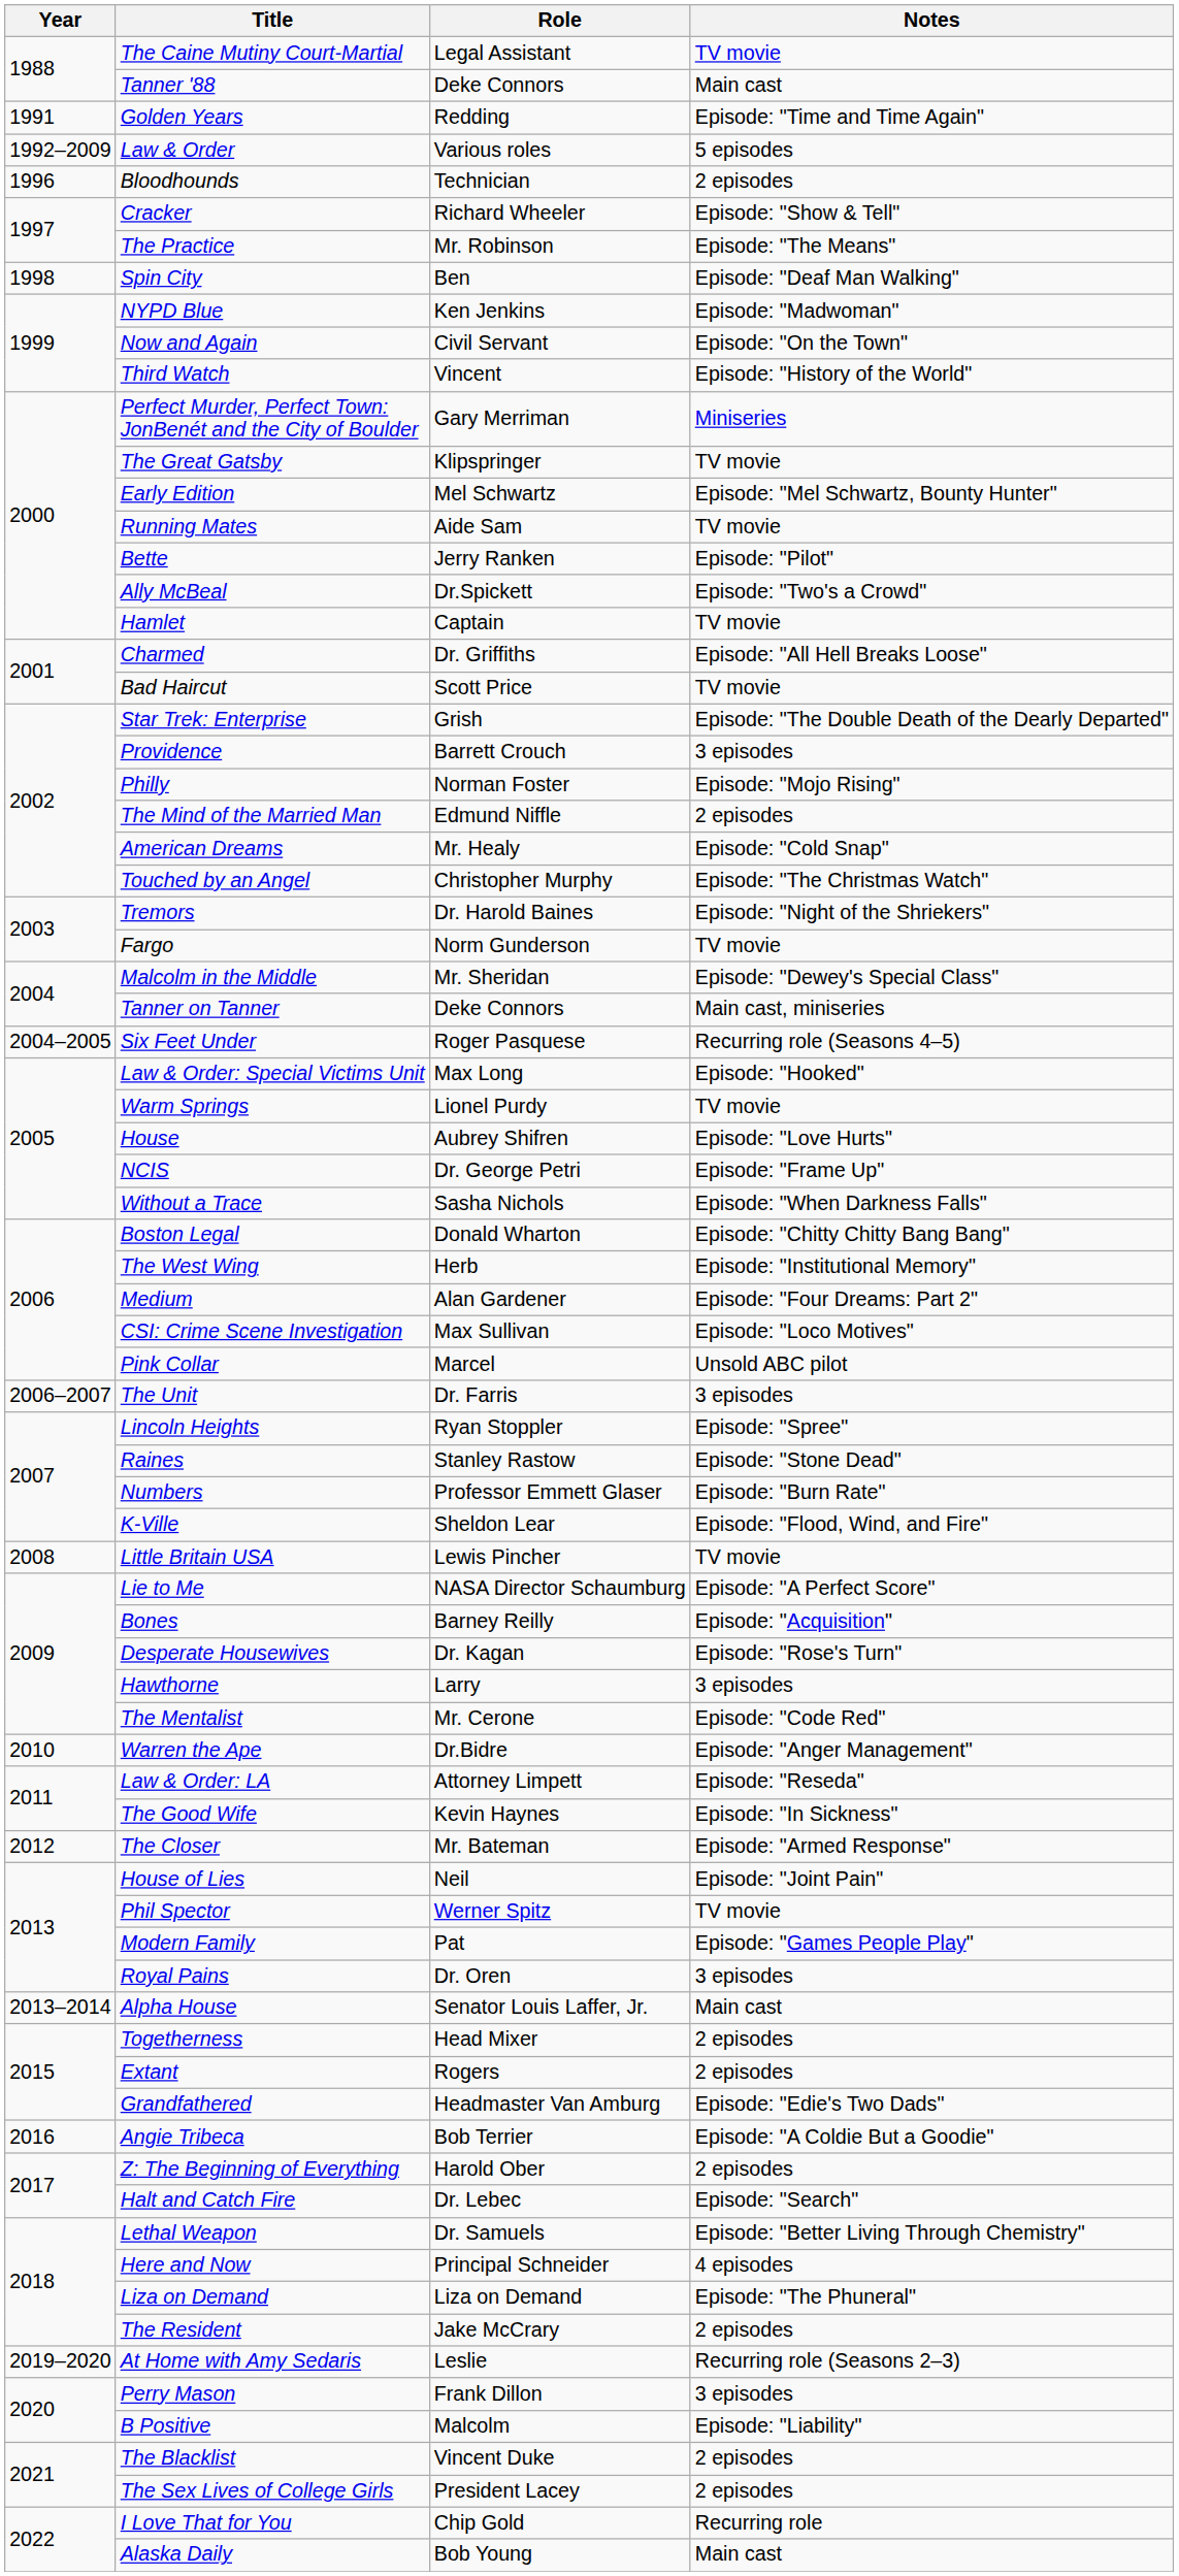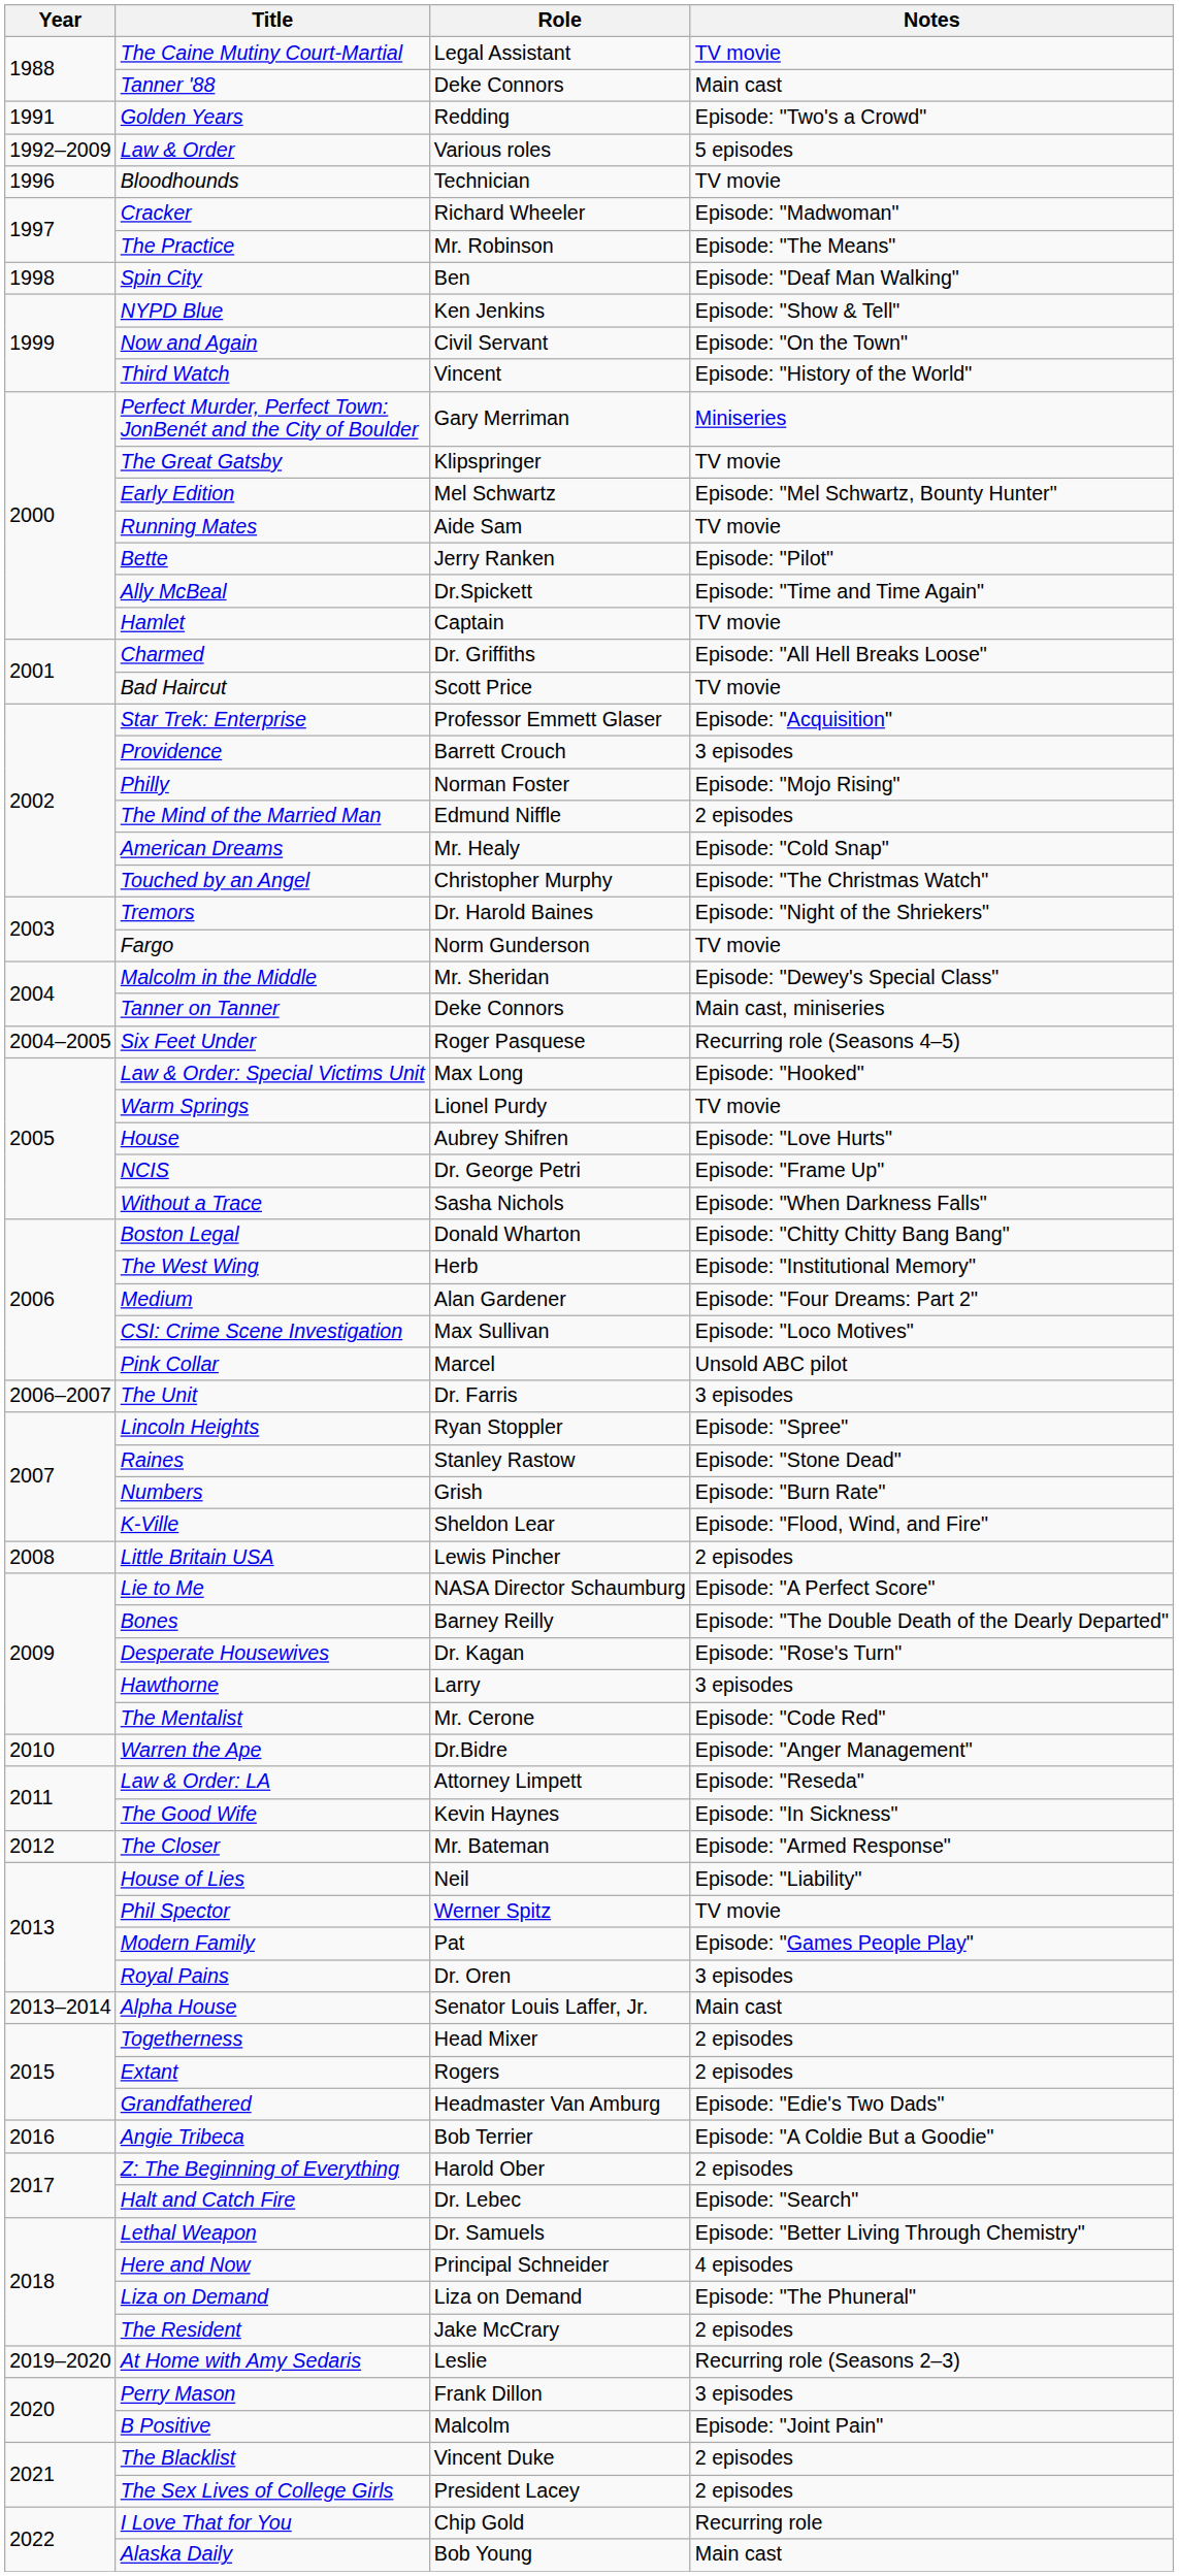Golden Years | Notes: Episode: "Time and Time Again" -> Episode: "Two's a Crowd"
Bloodhounds | Notes: 2 episodes -> TV movie
Cracker | Notes: Episode: "Show & Tell" -> Episode: "Madwoman"
NYPD Blue | Notes: Episode: "Madwoman" -> Episode: "Show & Tell"
Ally McBeal | Notes: Episode: "Two's a Crowd" -> Episode: "Time and Time Again"
Star Trek: Enterprise | Role: Grish -> Professor Emmett Glaser
Star Trek: Enterprise | Notes: Episode: "The Double Death of the Dearly Departed" -> Episode: "Acquisition"
Numbers | Role: Professor Emmett Glaser -> Grish
Little Britain USA | Notes: TV movie -> 2 episodes
Bones | Notes: Episode: "Acquisition" -> Episode: "The Double Death of the Dearly Departed"
House of Lies | Notes: Episode: "Joint Pain" -> Episode: "Liability"
B Positive | Notes: Episode: "Liability" -> Episode: "Joint Pain"
